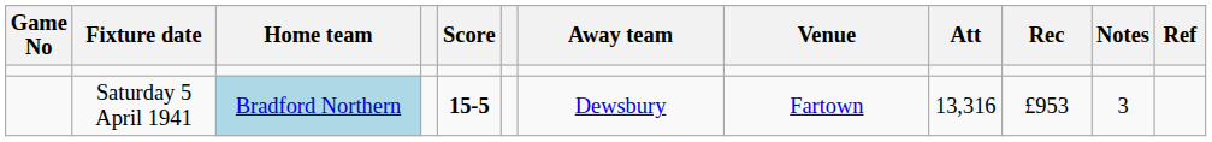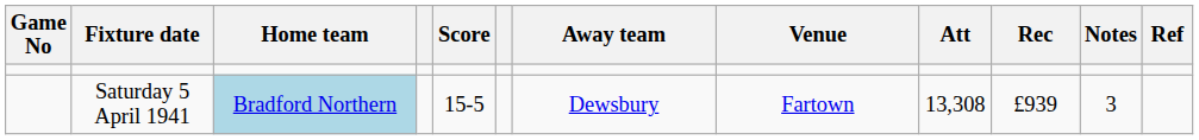Saturday 5 April 1941 | Score: bold -> normal
Saturday 5 April 1941 | Att: 13,316 -> 13,308
Saturday 5 April 1941 | Rec: £953 -> £939
